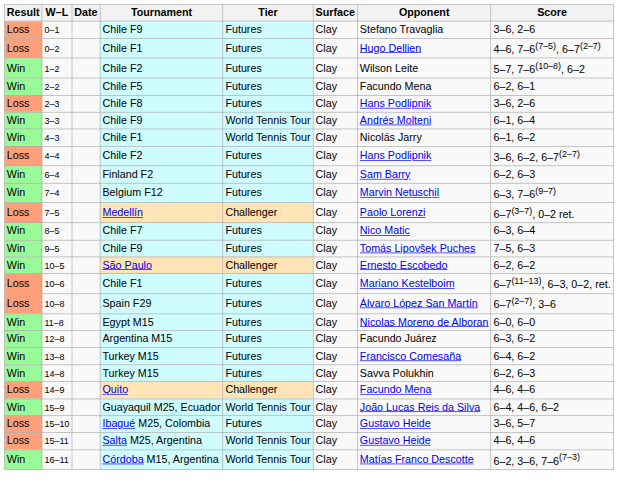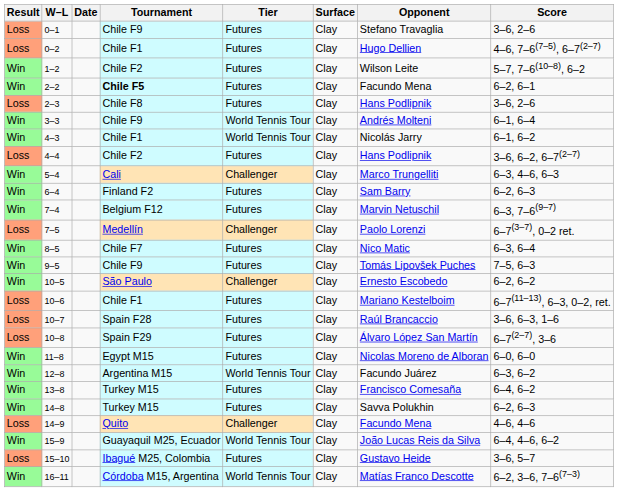2–2 | Tournament: normal -> bold
+ row: Win | 5–4 | Cali | Challenger | Clay | Marco Trungelliti | 6–3, 4–6, 6–3
+ row: Loss | 10–7 | Spain F28 | Futures | Clay | Raúl Brancaccio | 3–6, 6–3, 1–6
12–8 | Tier: Futures -> World Tennis Tour
- row: Loss | 15–11 | Salta M25, Argentina | World Tennis Tour | Clay | Gustavo Heide | 4–6, 4–6
